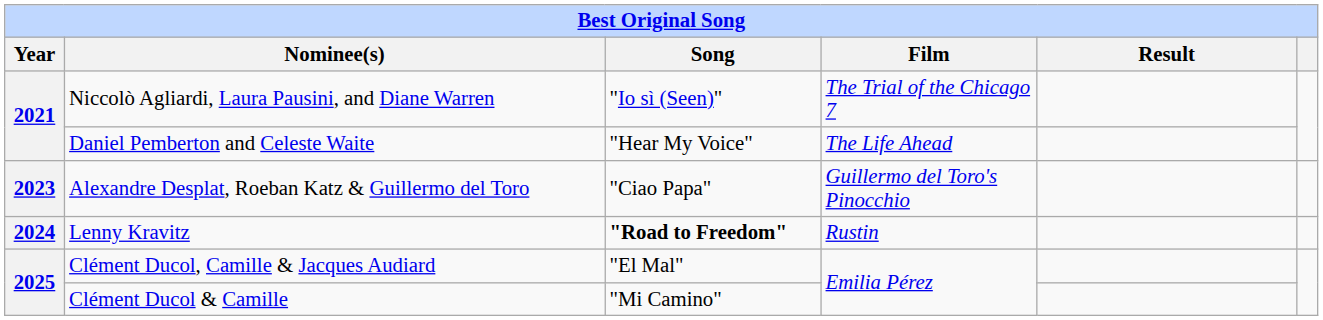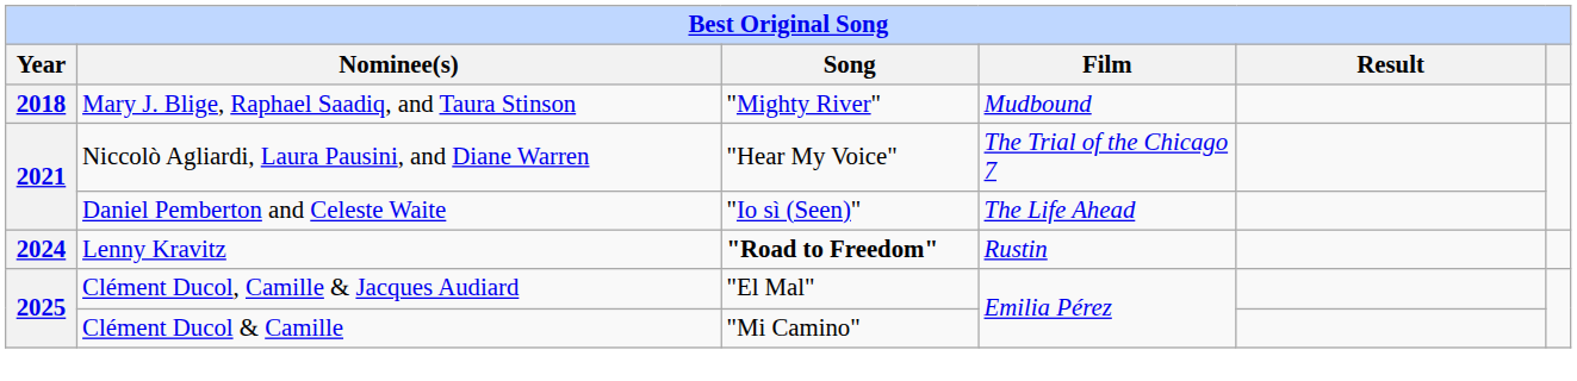+ row: 2018 | Mary J. Blige, Raphael Saadiq, and Taura Stinson | "Mighty River" | Mudbound
Niccolò Agliardi, Laura Pausini, and Diane Warren | Song: "Io sì (Seen)" -> "Hear My Voice"
Daniel Pemberton and Celeste Waite | Song: "Hear My Voice" -> "Io sì (Seen)"
- row: 2023 | Alexandre Desplat, Roeban Katz & Guillermo del Toro | "Ciao Papa" | Guillermo del Toro's Pinocchio
